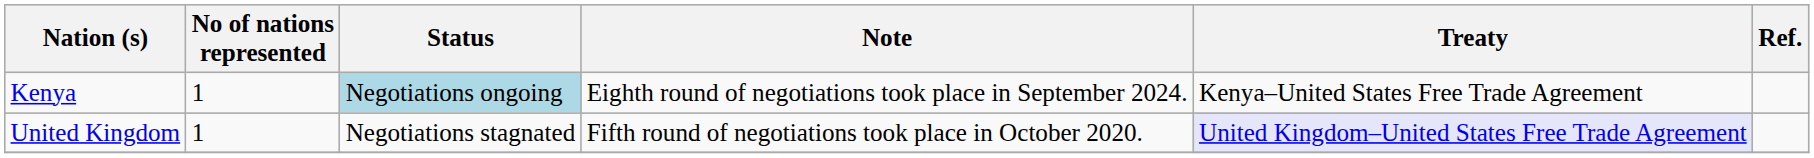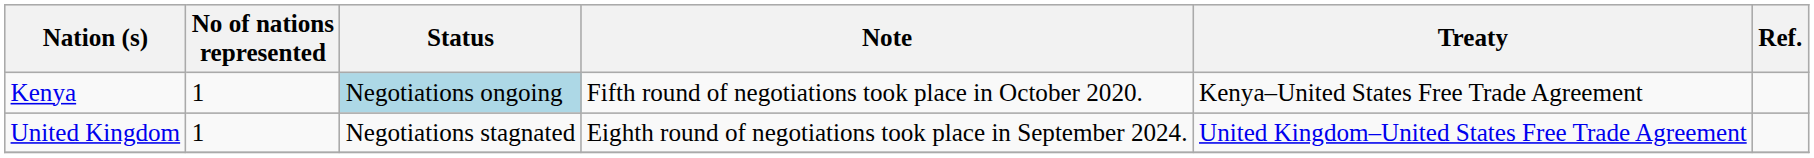Kenya | Note: Eighth round of negotiations took place in September 2024. -> Fifth round of negotiations took place in October 2020.
United Kingdom | Note: Fifth round of negotiations took place in October 2020. -> Eighth round of negotiations took place in September 2024.
United Kingdom | Treaty: lavender background -> no background
